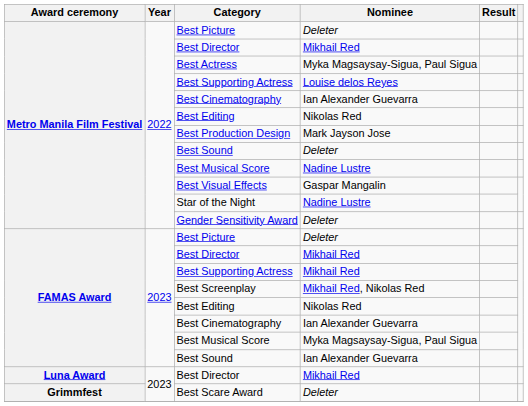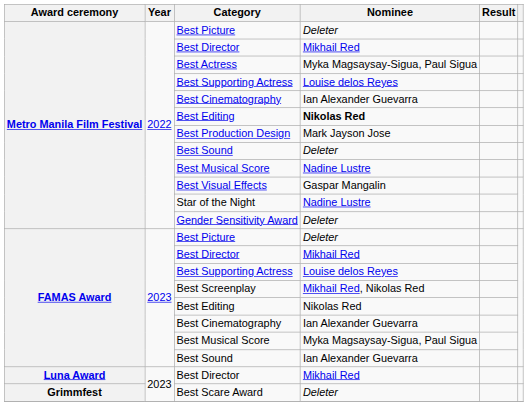Metro Manila Film Festival / Best Editing | Nominee: normal -> bold
FAMAS Award / Best Supporting Actress | Nominee: Mikhail Red -> Louise delos Reyes
